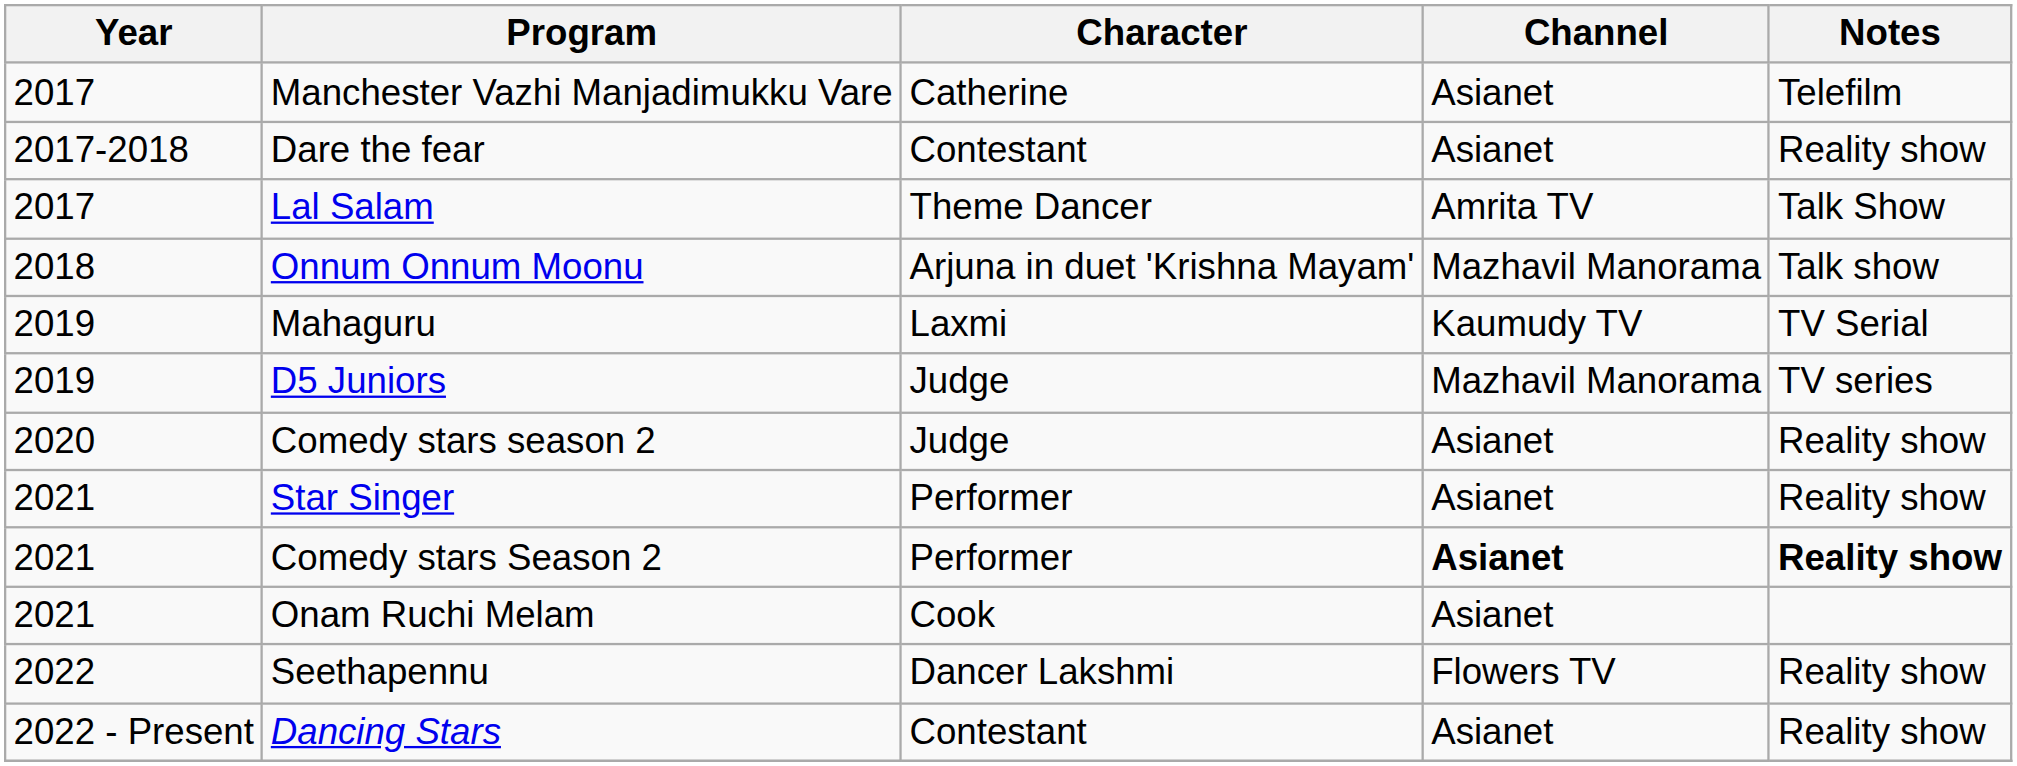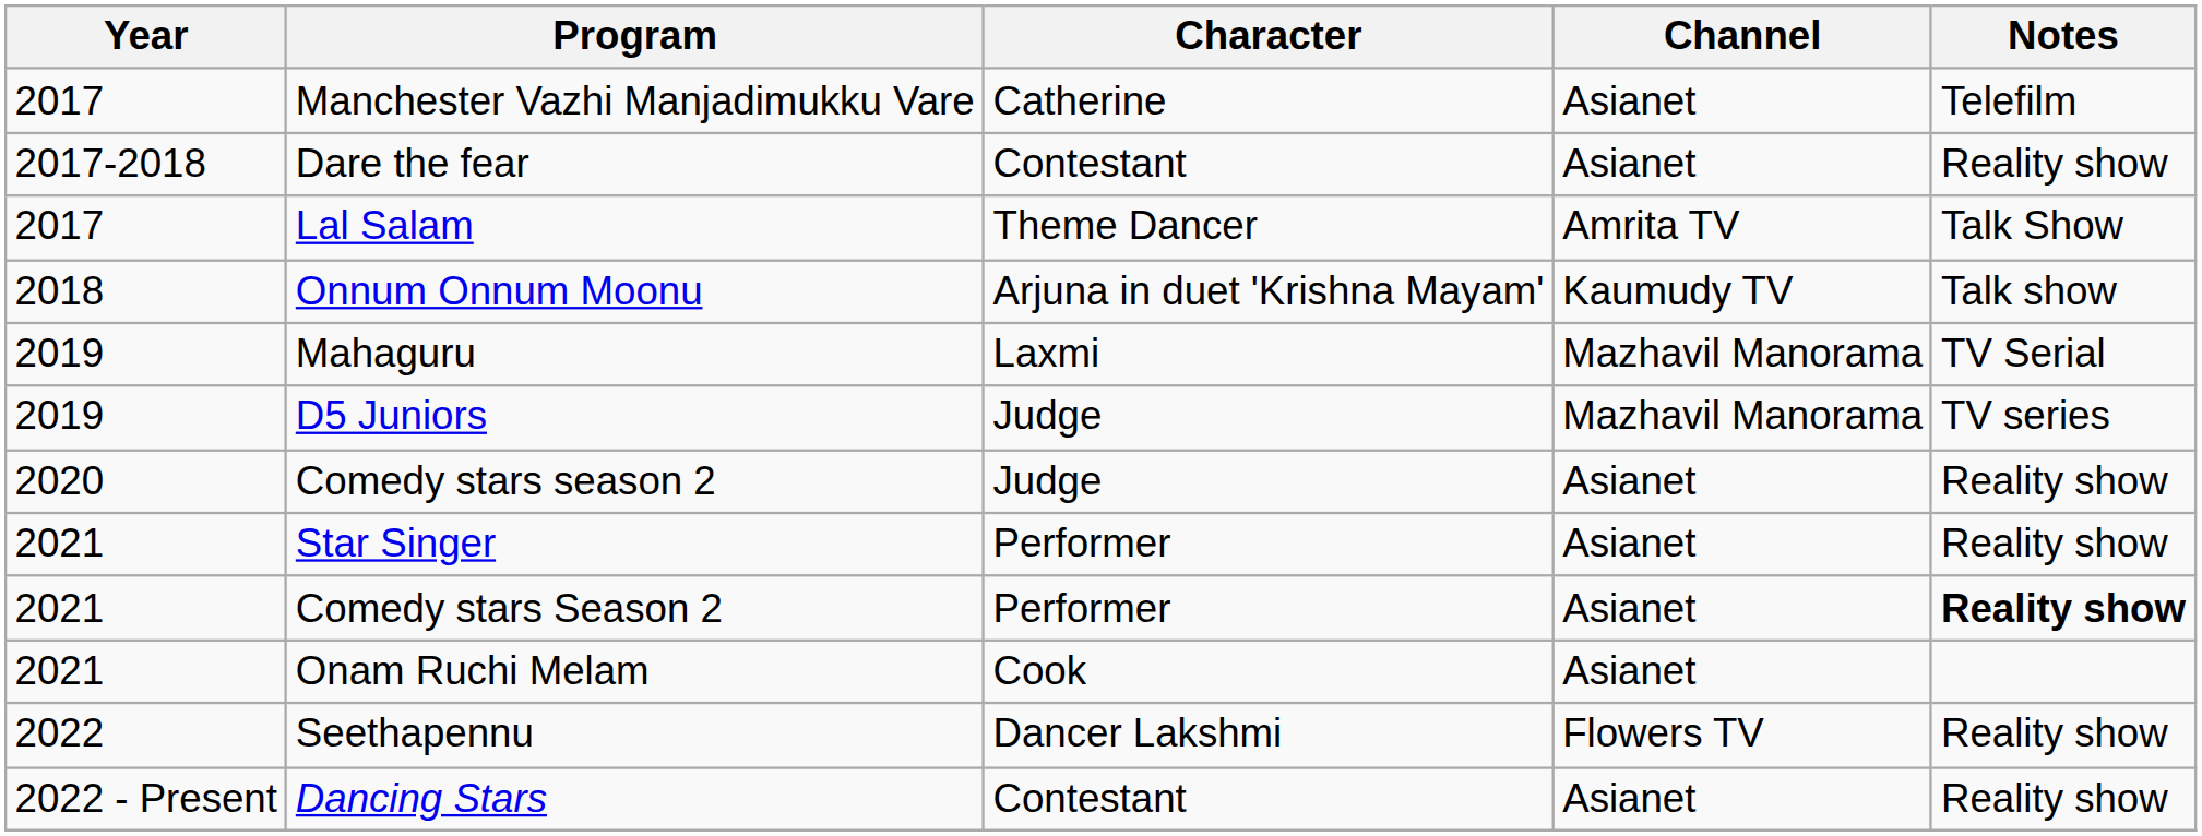Onnum Onnum Moonu | Channel: Mazhavil Manorama -> Kaumudy TV
Mahaguru | Channel: Kaumudy TV -> Mazhavil Manorama
Comedy stars Season 2 | Channel: bold -> normal
